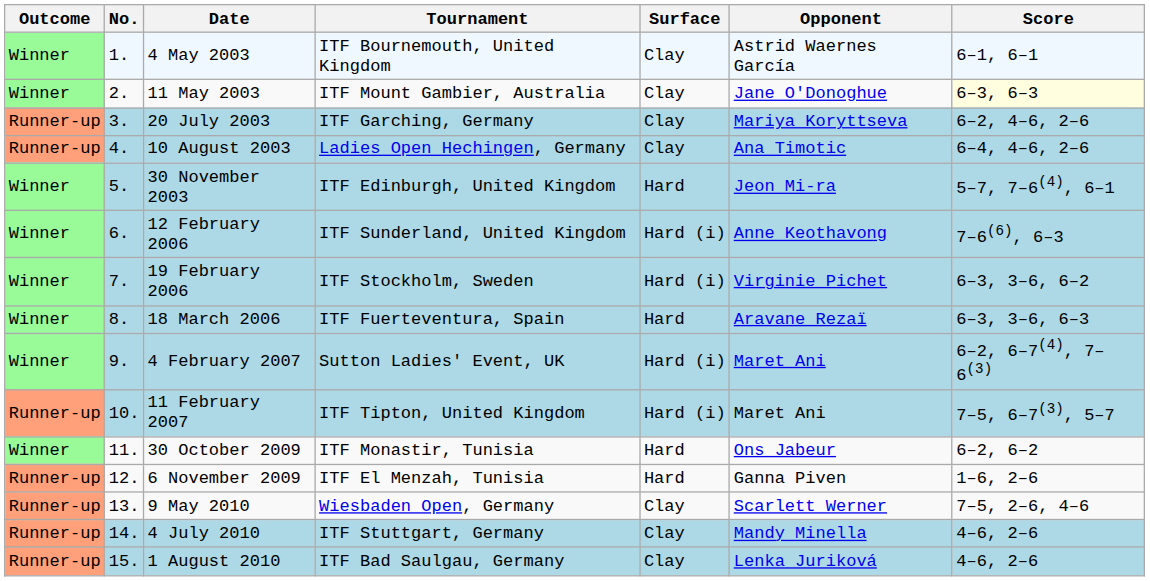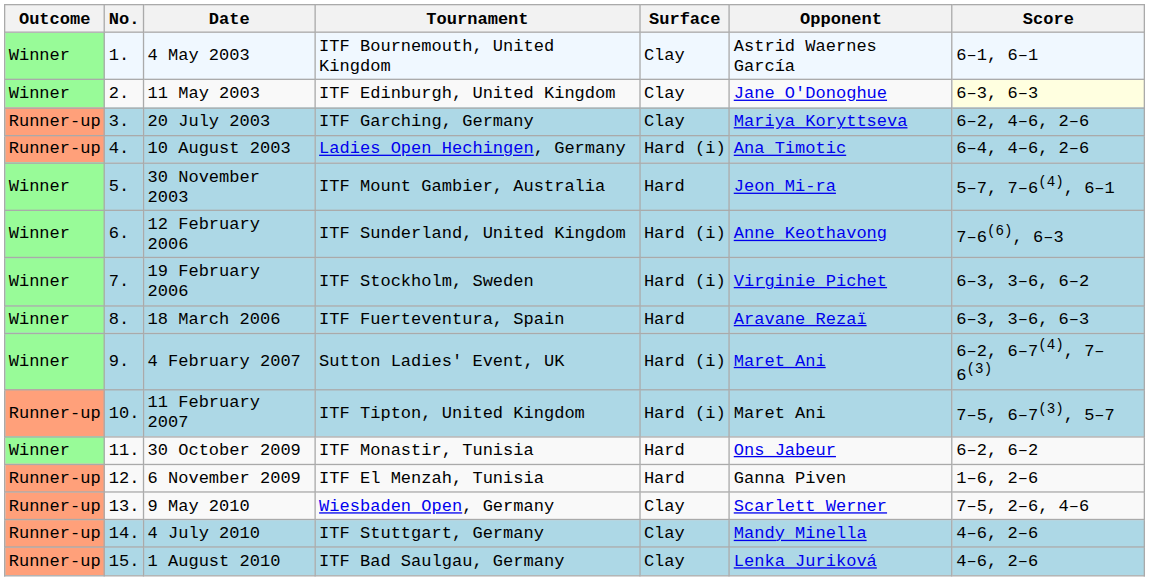11 May 2003 | Tournament: ITF Mount Gambier, Australia -> ITF Edinburgh, United Kingdom
10 August 2003 | Surface: Clay -> Hard (i)
30 November 2003 | Tournament: ITF Edinburgh, United Kingdom -> ITF Mount Gambier, Australia
